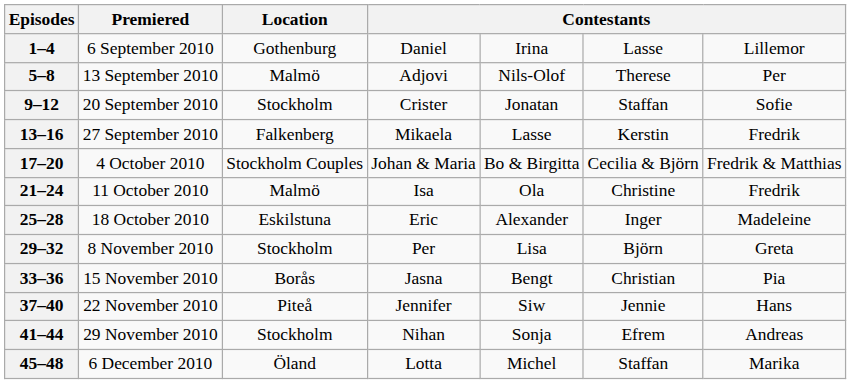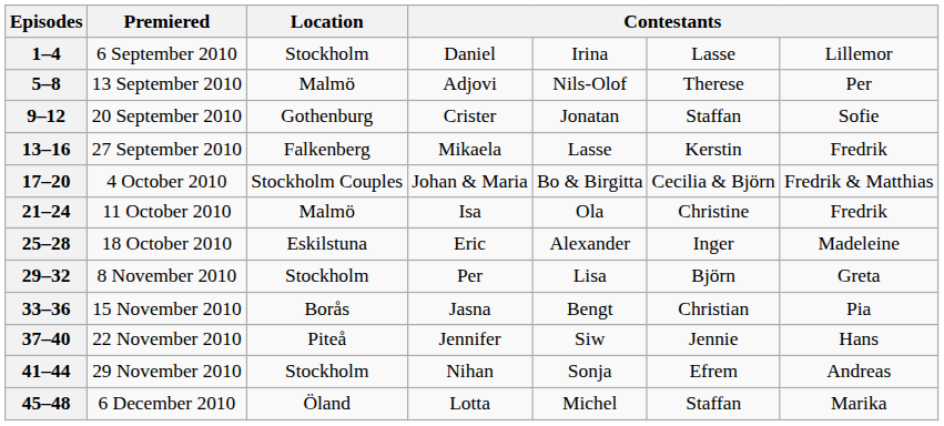1–4 | Location: Gothenburg -> Stockholm
9–12 | Location: Stockholm -> Gothenburg
